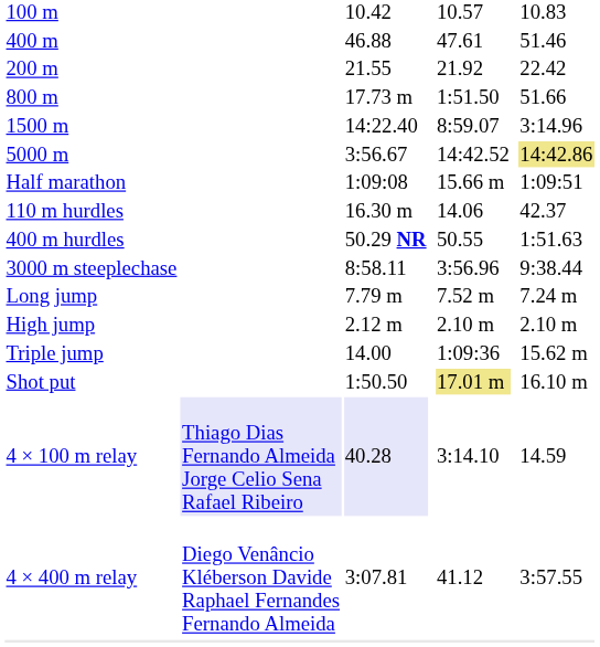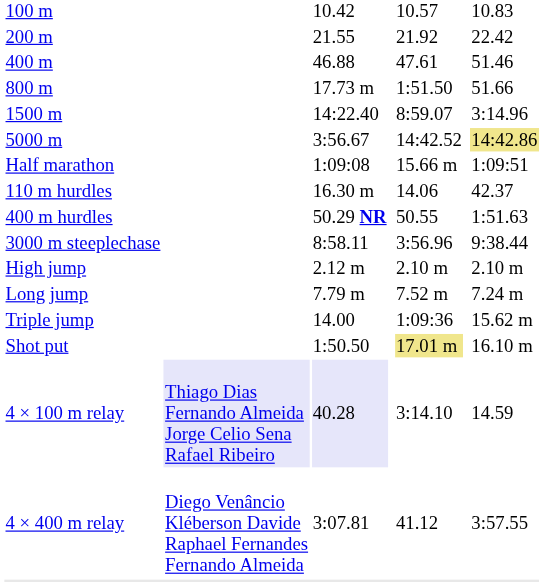rows swapped: 200 m <-> 400 m
rows swapped: High jump <-> Long jump
